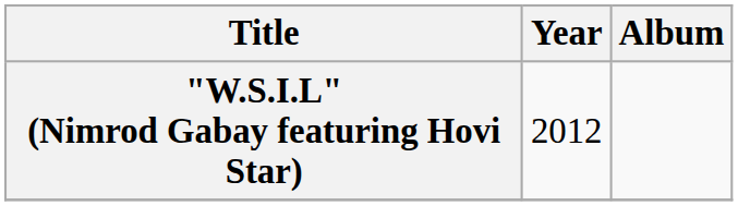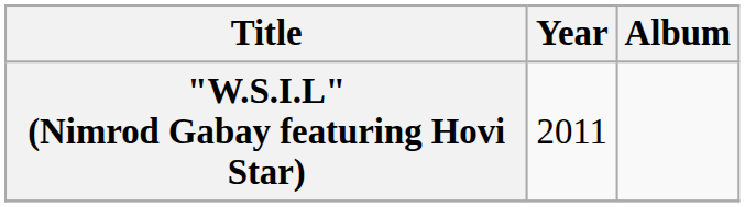"W.S.I.L" (Nimrod Gabay featuring Hovi Star) | Year: 2012 -> 2011
